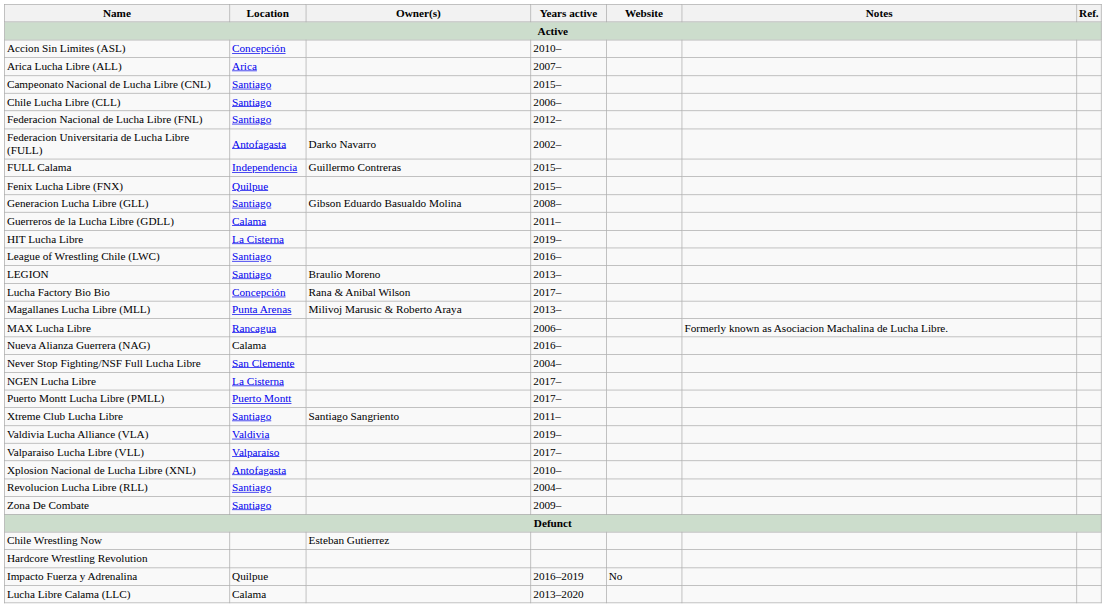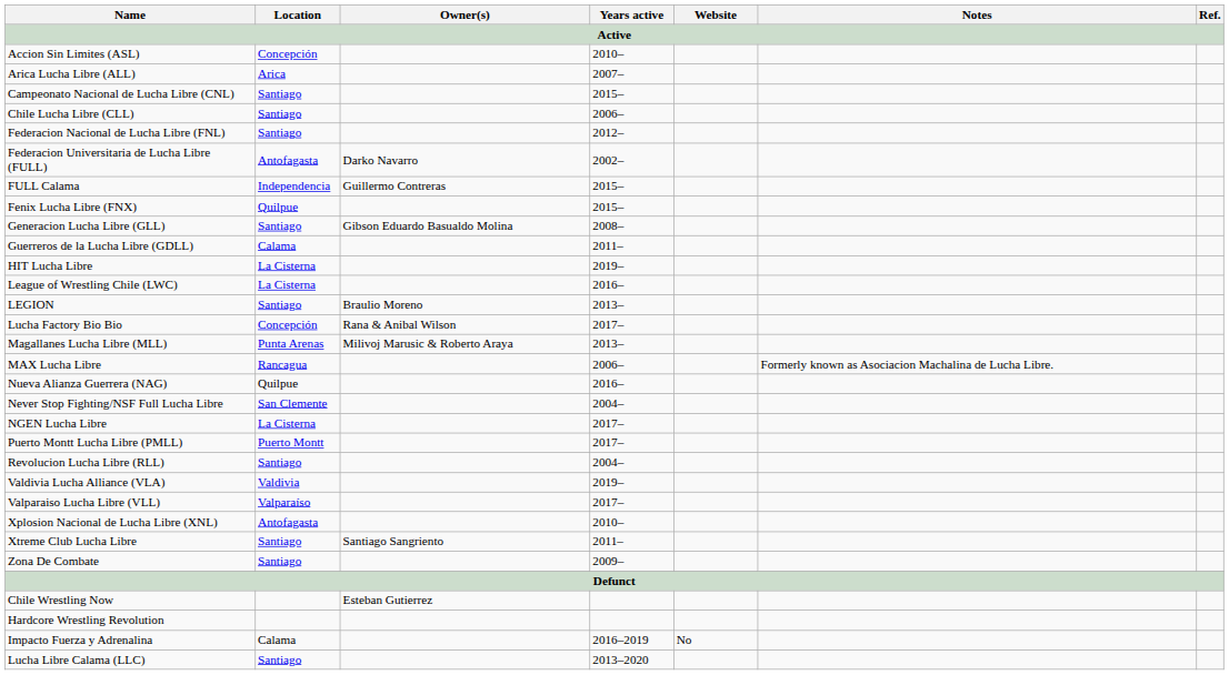League of Wrestling Chile (LWC) | Location: Santiago -> La Cisterna
Nueva Alianza Guerrera (NAG) | Location: Calama -> Quilpue
rows swapped: Revolucion Lucha Libre (RLL) <-> Xtreme Club Lucha Libre
Impacto Fuerza y Adrenalina | Location: Quilpue -> Calama
Lucha Libre Calama (LLC) | Location: Calama -> Santiago
